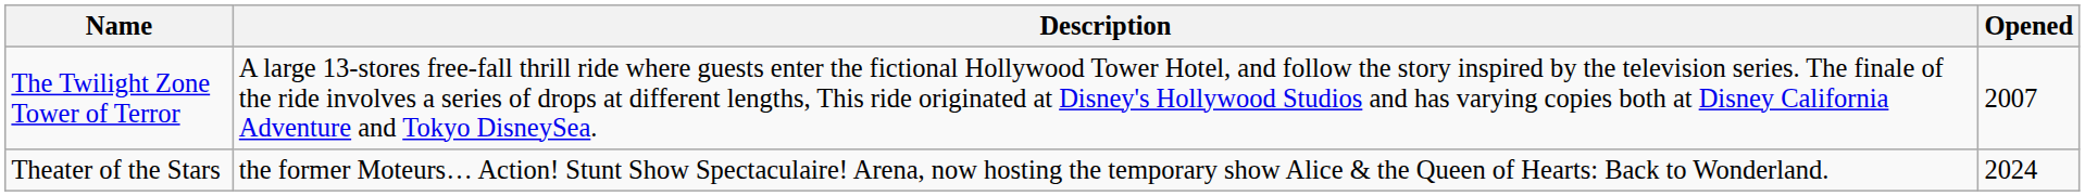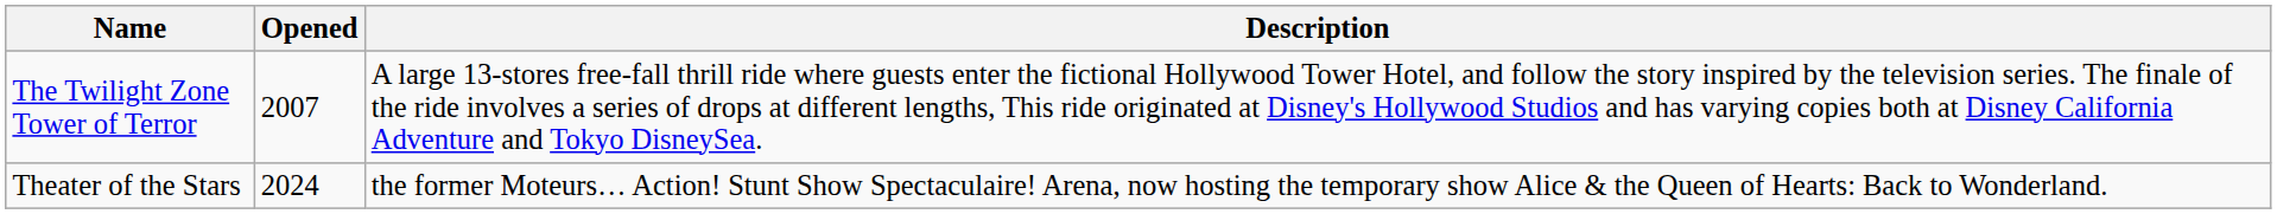columns swapped: Opened <-> Description
